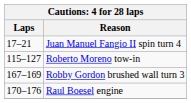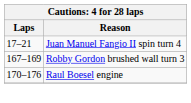- row: 115–127 | Roberto Moreno tow-in
